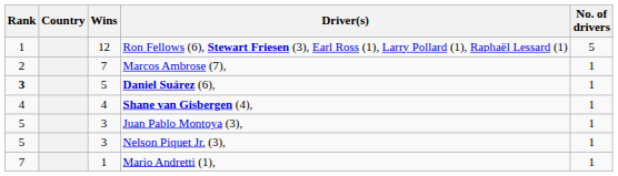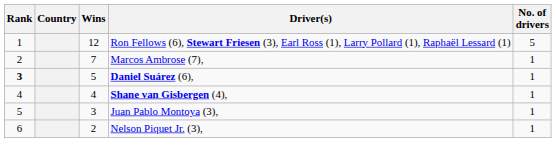Nelson Piquet Jr. (3), | Rank: 5 -> 6
Nelson Piquet Jr. (3), | Wins: 3 -> 2
- row: 7 | 1 | Mario Andretti (1), | 1
